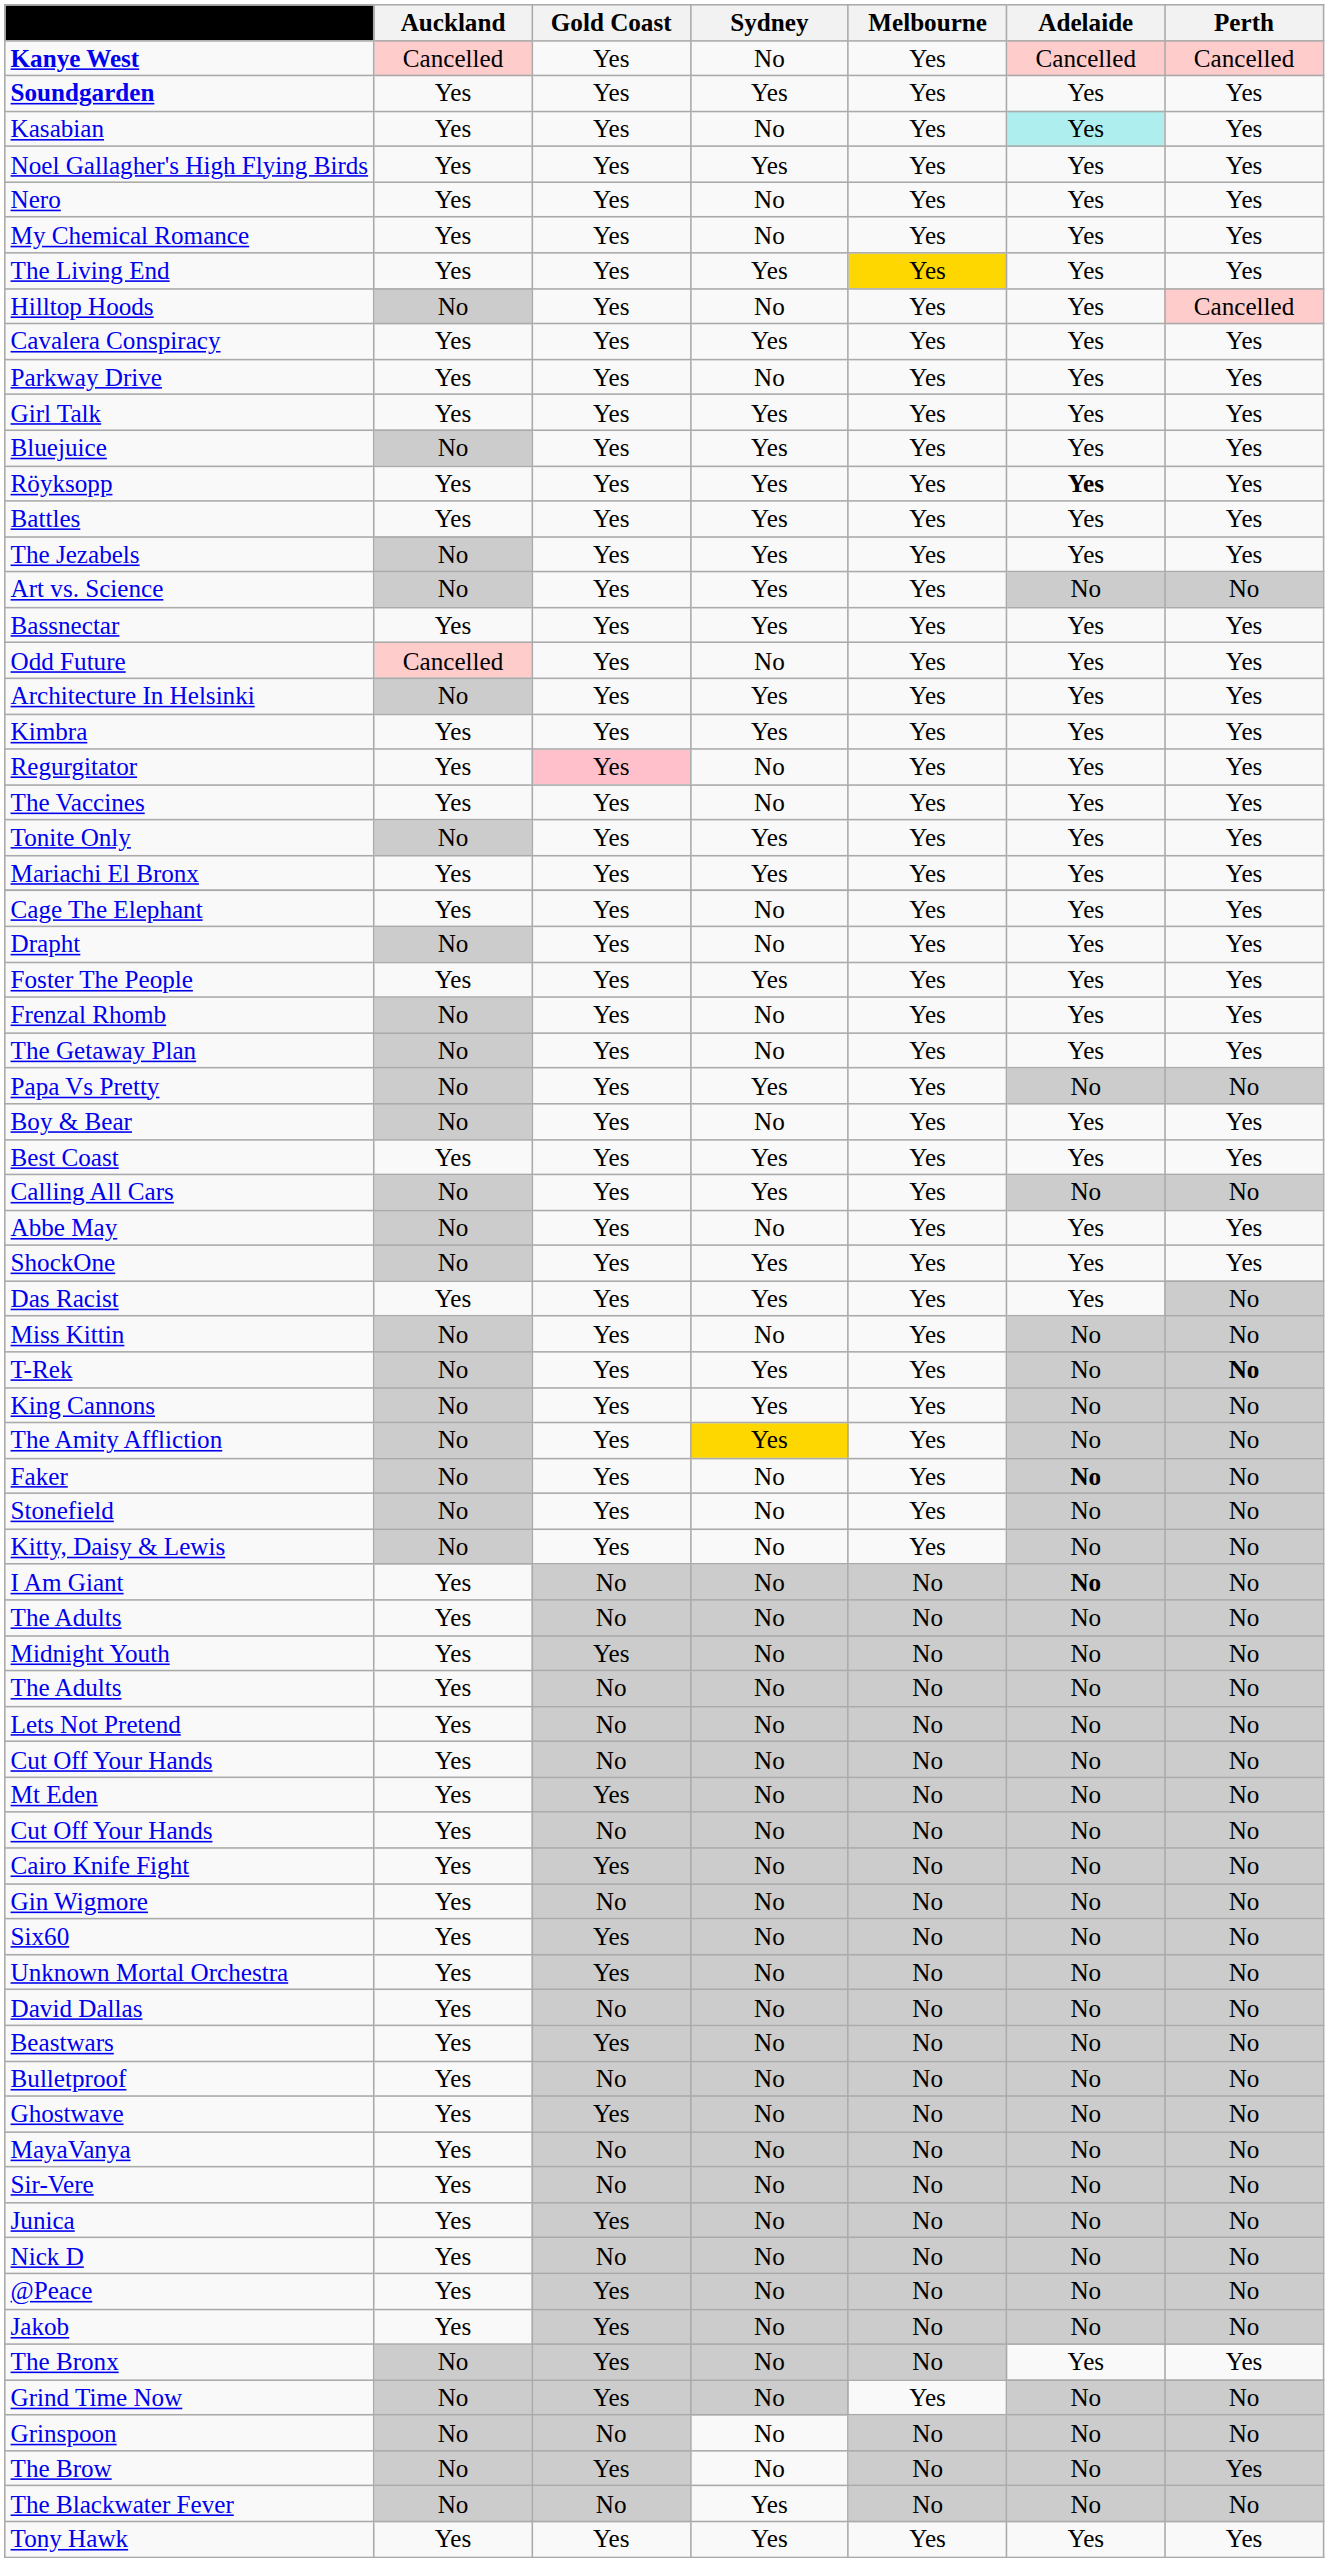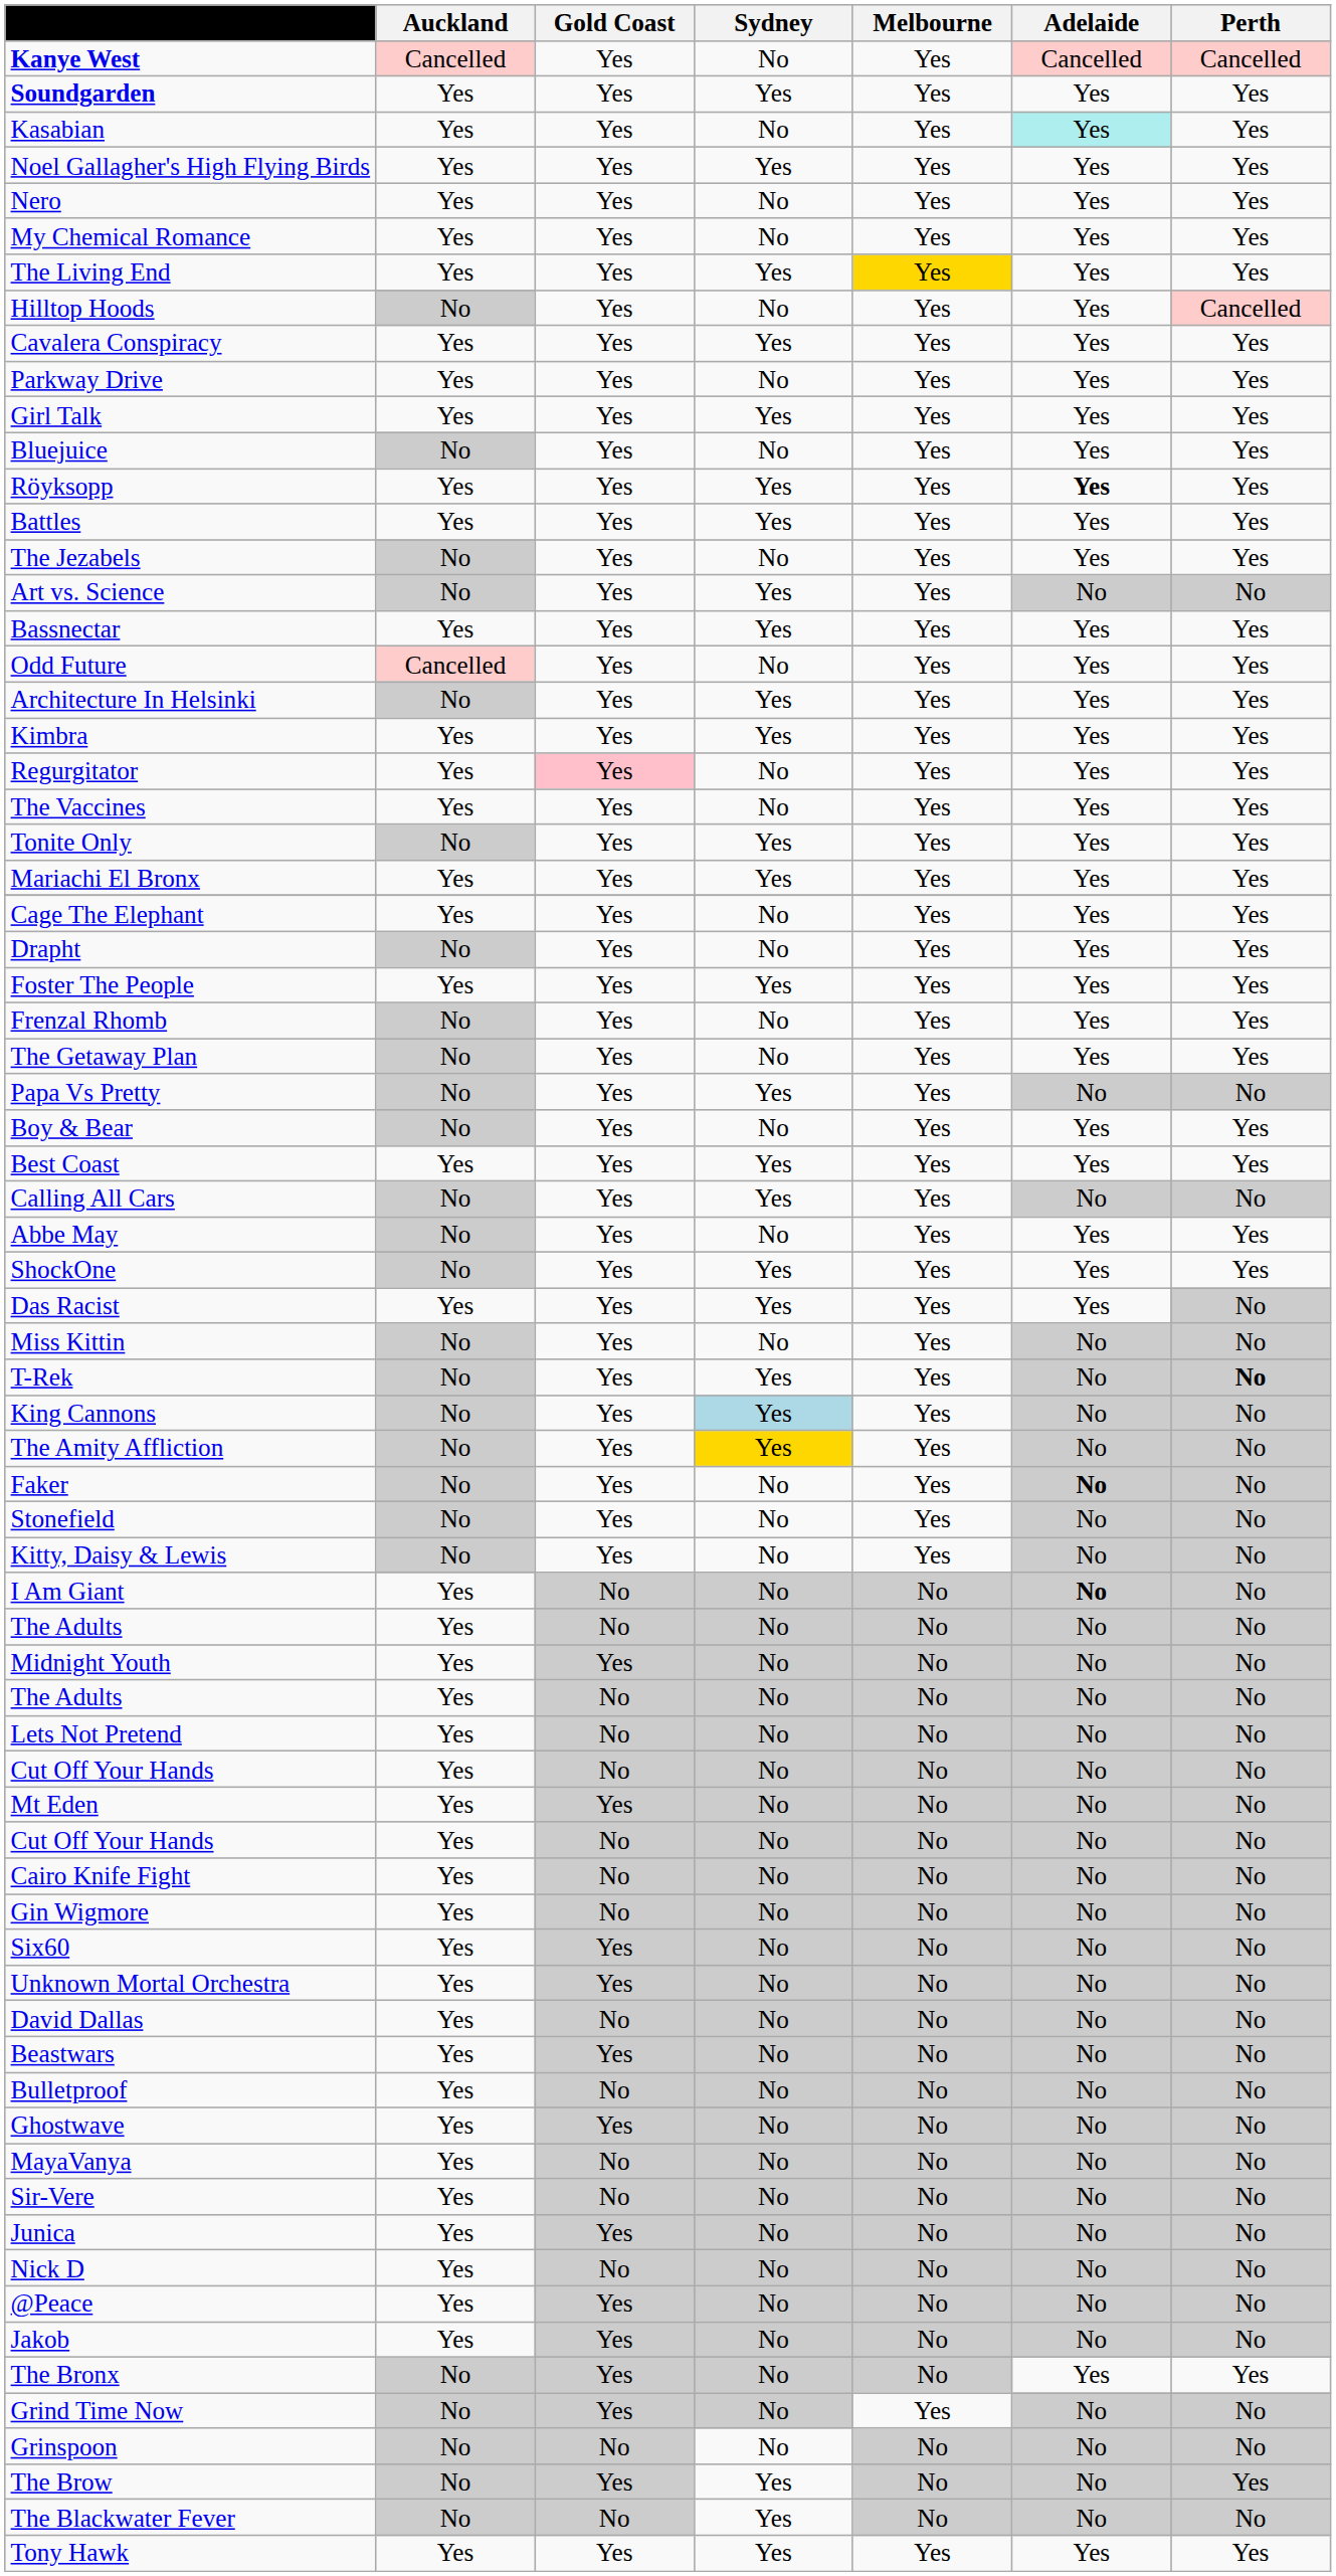Bluejuice | Sydney: Yes -> No
The Jezabels | Sydney: Yes -> No
King Cannons | Sydney: no background -> lightblue background
Cairo Knife Fight | Gold Coast: Yes -> No
The Brow | Sydney: No -> Yes
